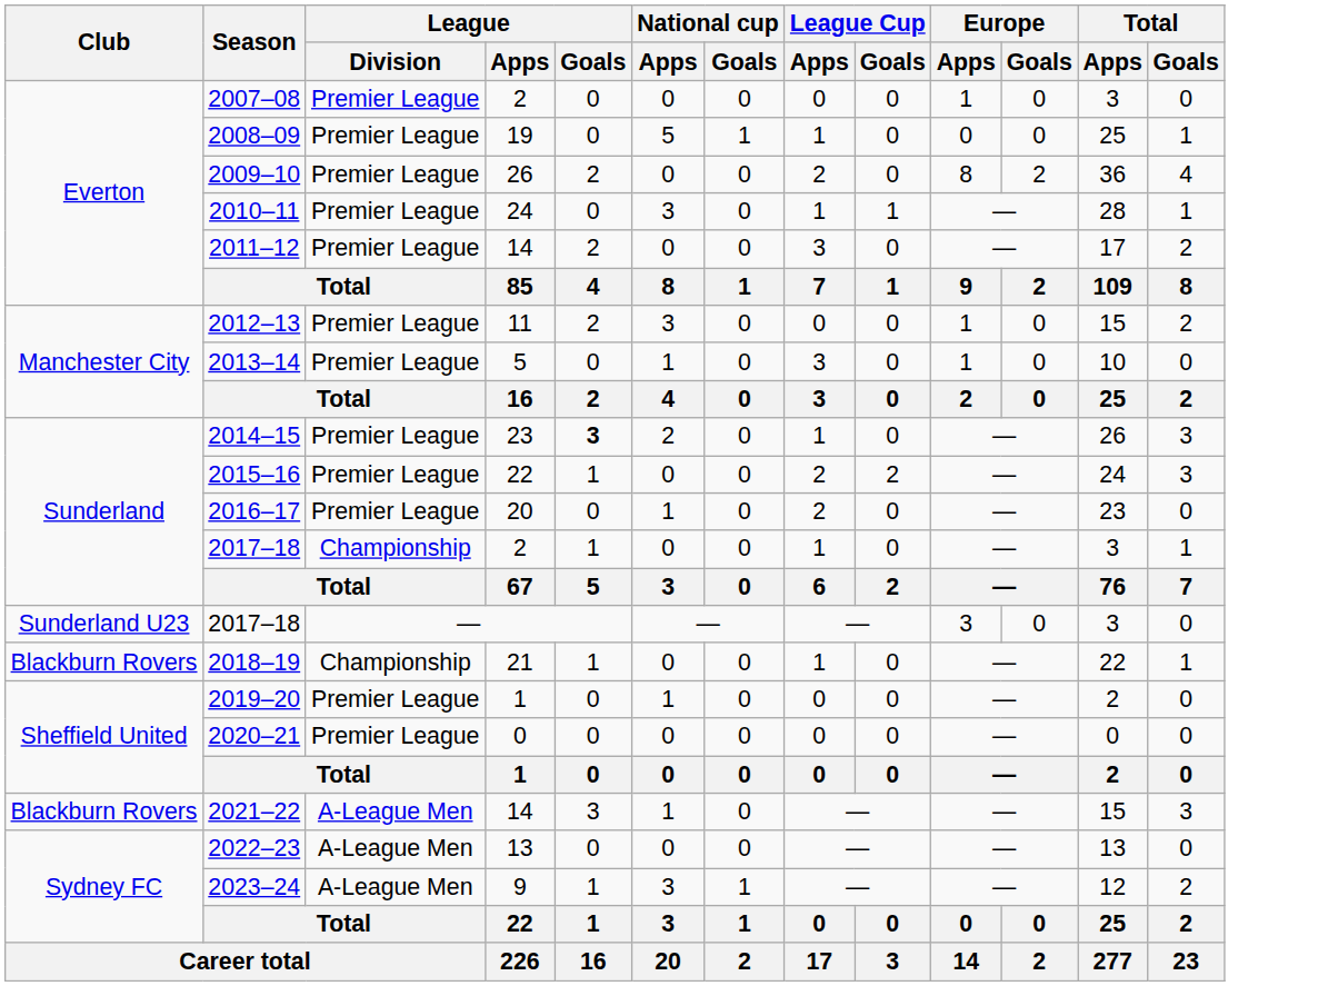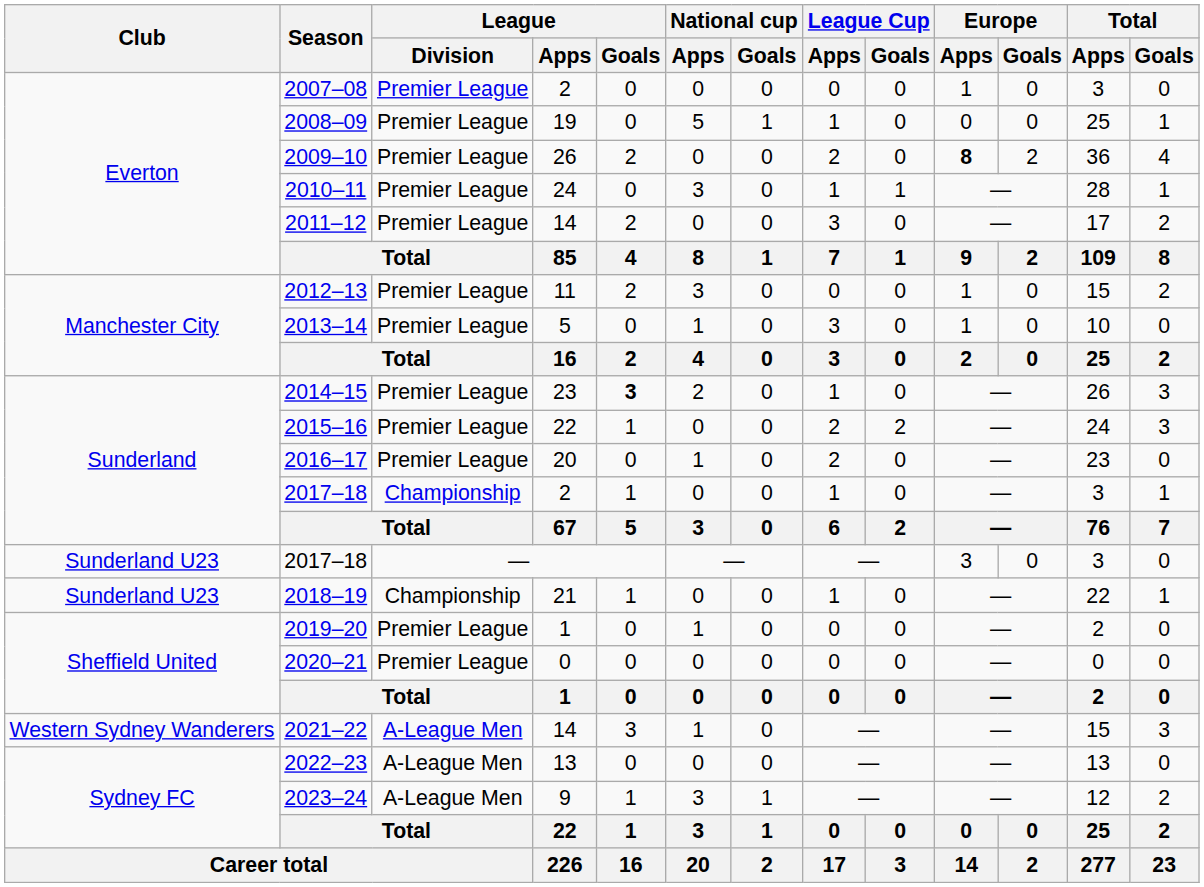2009–10 | Europe / Apps: normal -> bold
2018–19 | Club: Blackburn Rovers -> Sunderland U23
2021–22 | Club: Blackburn Rovers -> Western Sydney Wanderers
